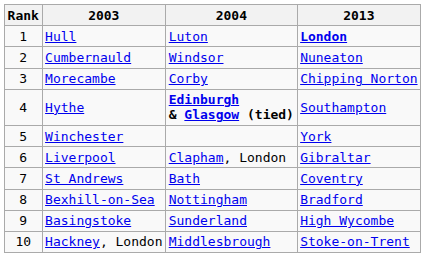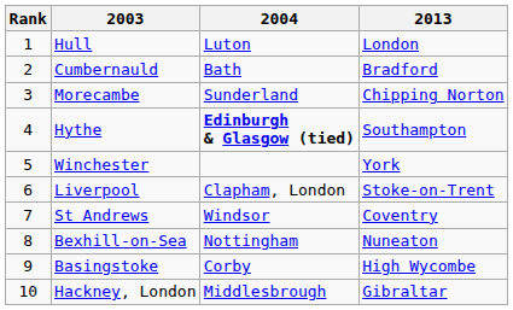Hull | 2013: bold -> normal
Cumbernauld | 2004: Windsor -> Bath
Cumbernauld | 2013: Nuneaton -> Bradford
Morecambe | 2004: Corby -> Sunderland
Liverpool | 2013: Gibraltar -> Stoke-on-Trent
St Andrews | 2004: Bath -> Windsor
Bexhill-on-Sea | 2013: Bradford -> Nuneaton
Basingstoke | 2004: Sunderland -> Corby
Hackney, London | 2013: Stoke-on-Trent -> Gibraltar
